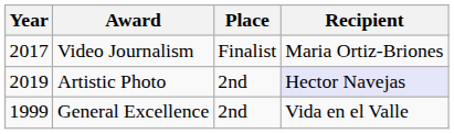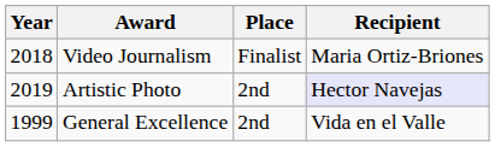Video Journalism | Year: 2017 -> 2018
